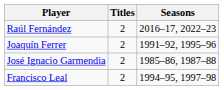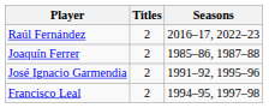Joaquín Ferrer | Seasons: 1991–92, 1995–96 -> 1985–86, 1987–88
José Ignacio Garmendia | Seasons: 1985–86, 1987–88 -> 1991–92, 1995–96
